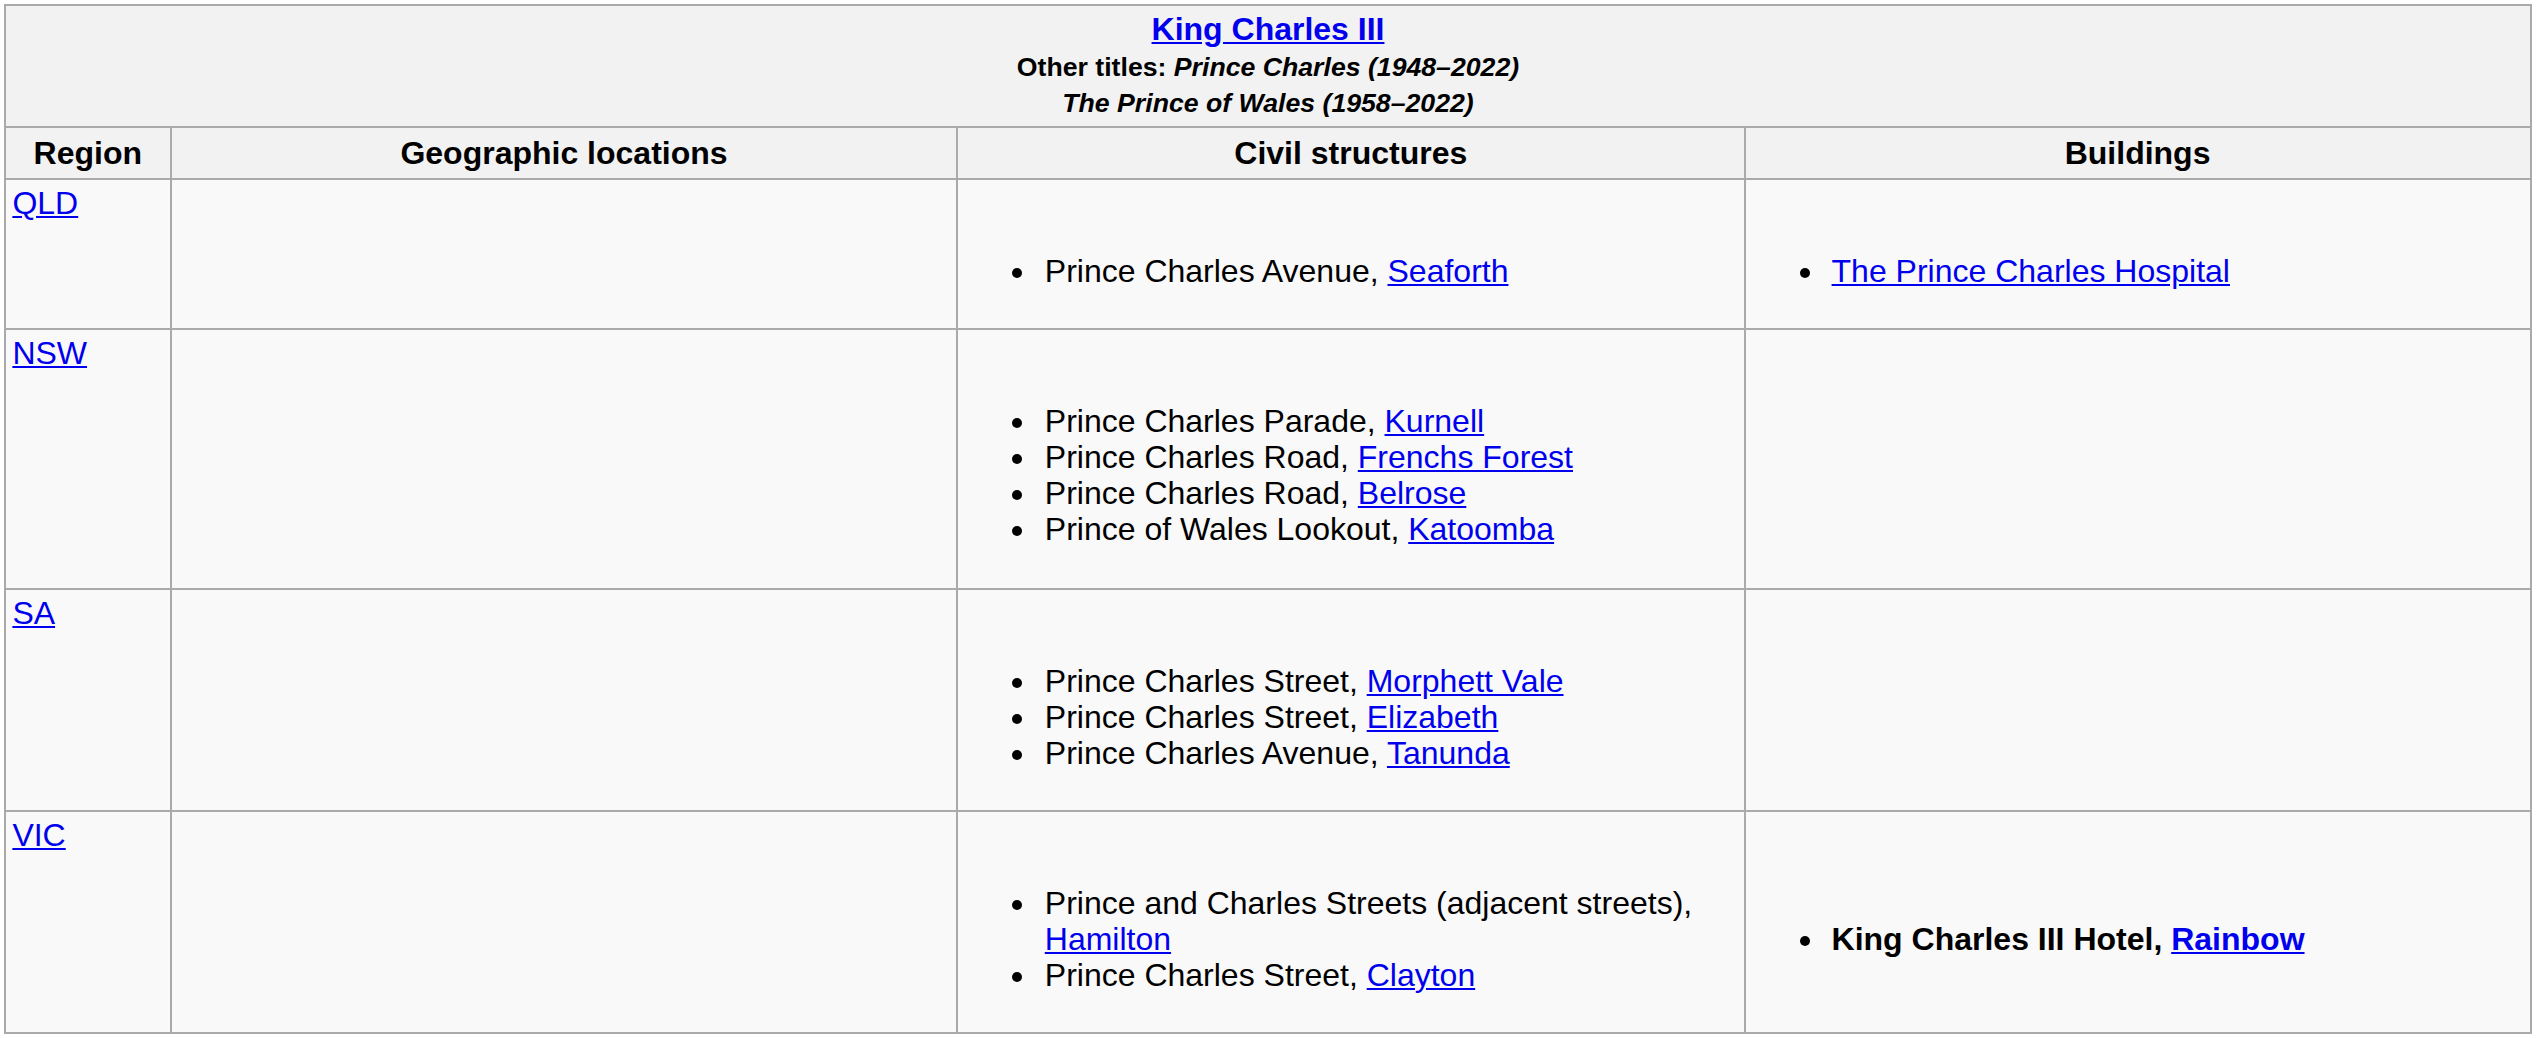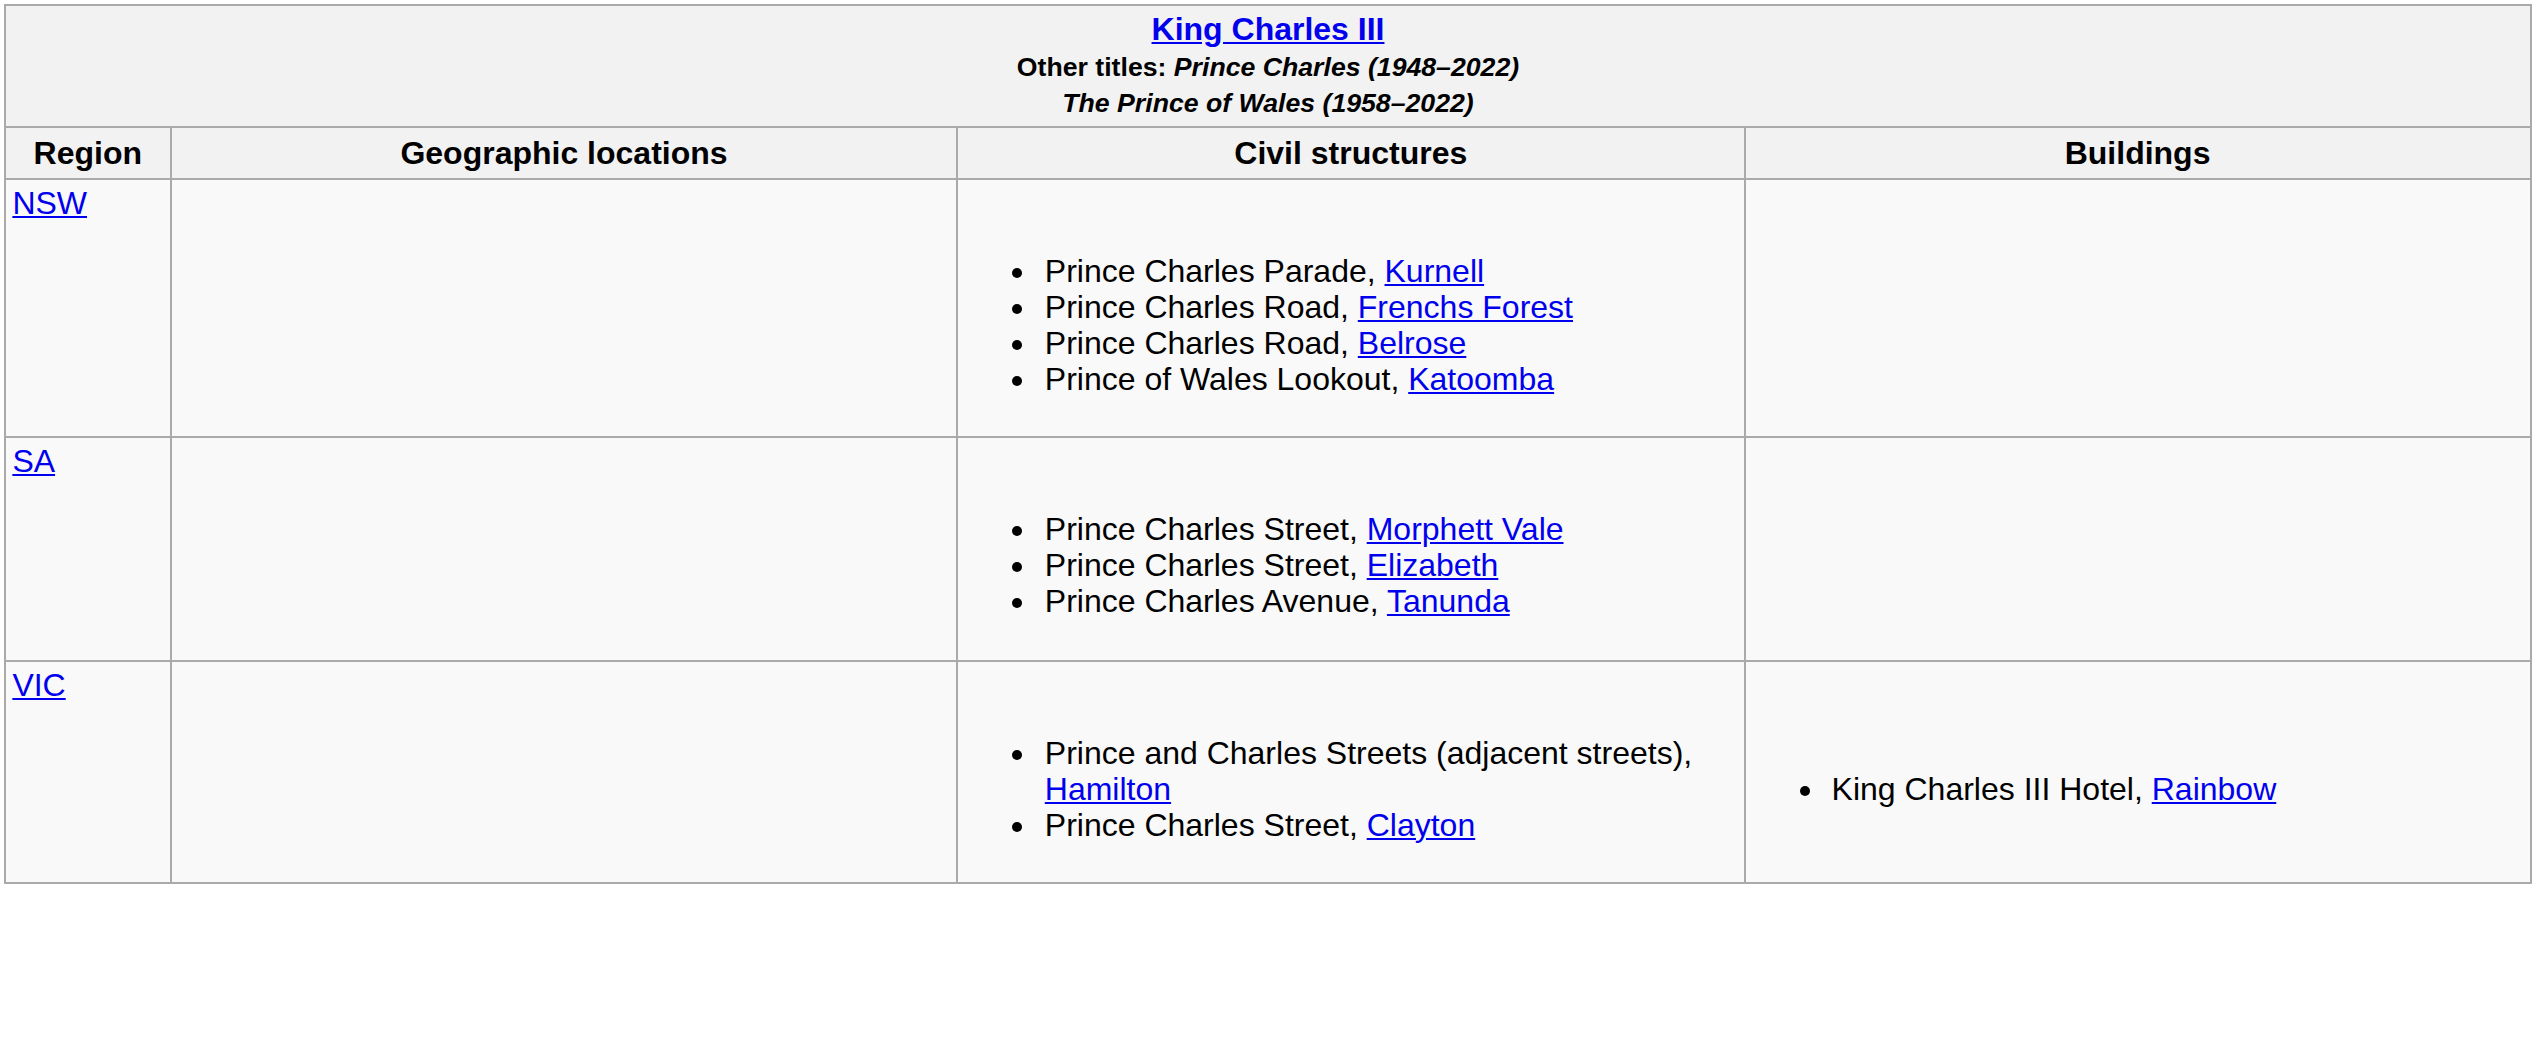- row: QLD | Prince Charles Avenue, Seaforth | The Prince Charles Hospital
VIC | Buildings: bold -> normal
